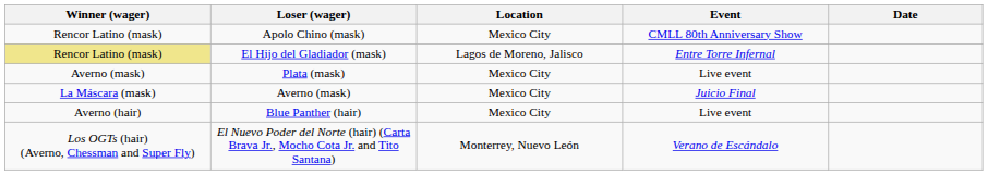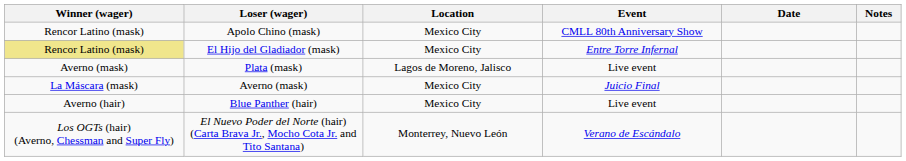+ column: Notes
El Hijo del Gladiador (mask) | Location: Lagos de Moreno, Jalisco -> Mexico City
Plata (mask) | Location: Mexico City -> Lagos de Moreno, Jalisco
